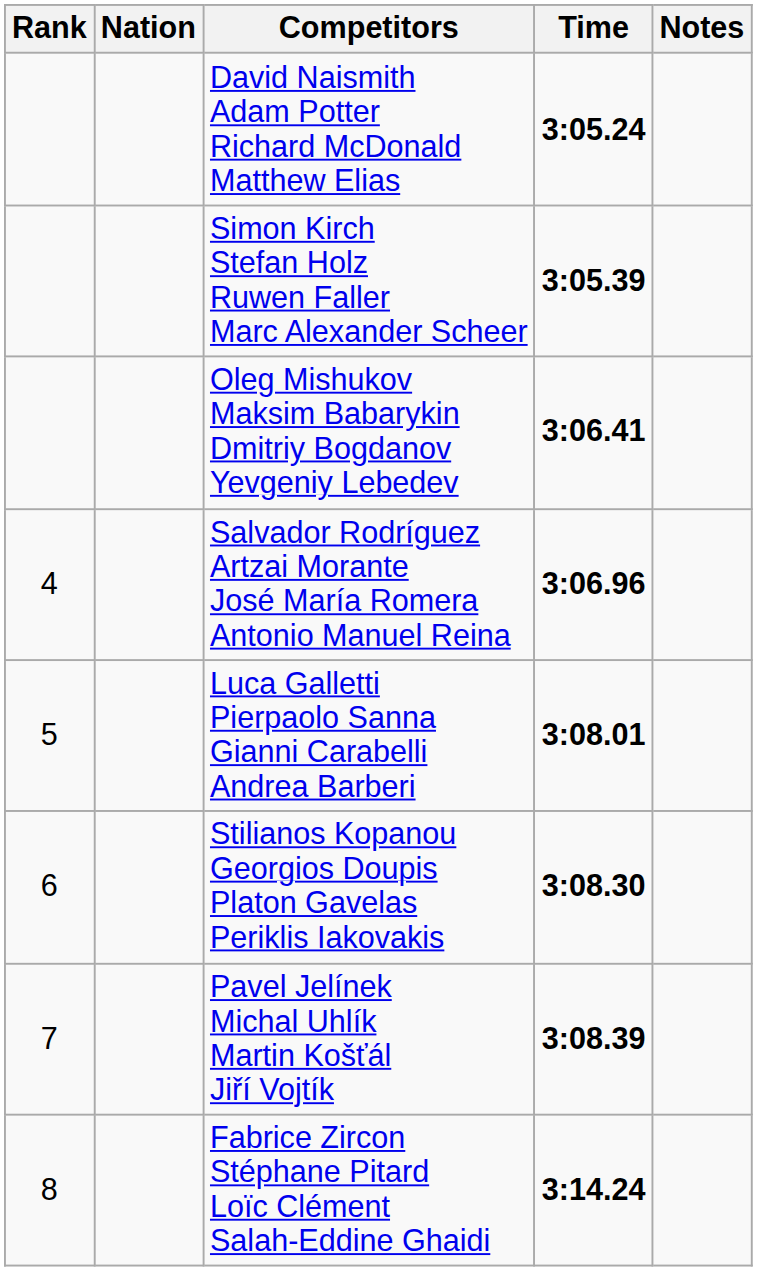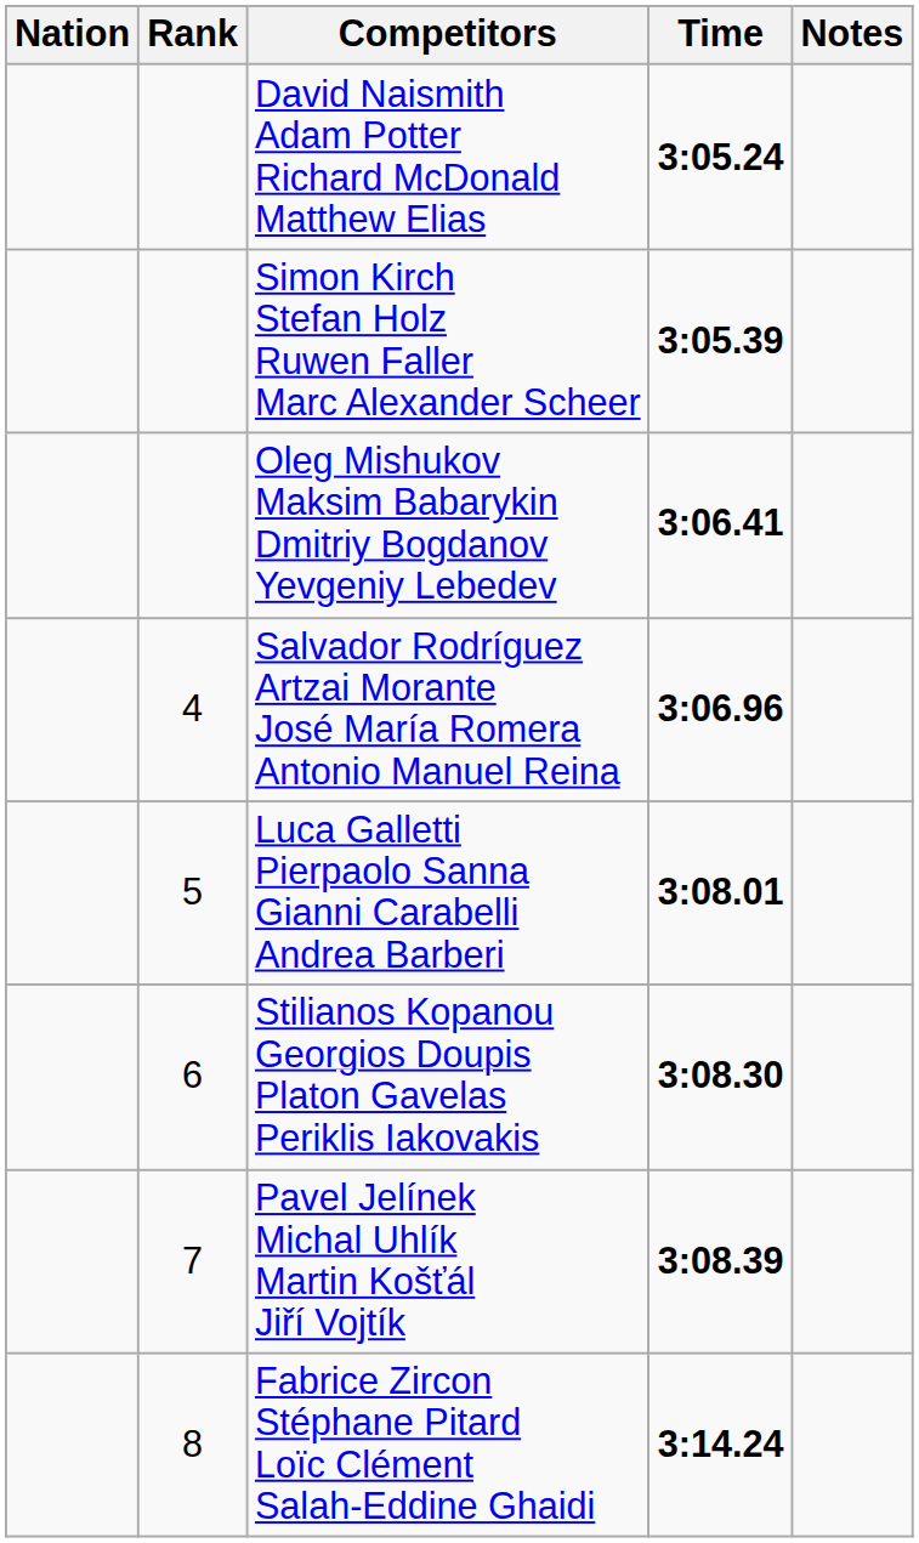columns swapped: Rank <-> Nation
